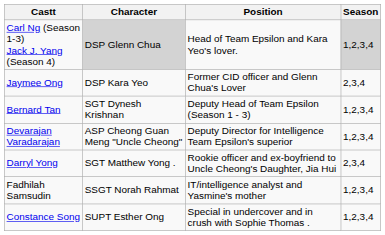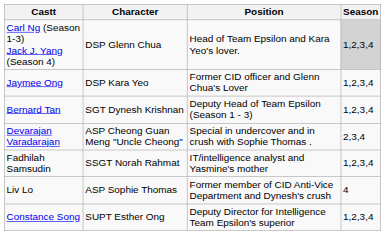Carl Ng (Season 1-3) Jack J. Yang (Season 4) | Character: lightgrey background -> no background
Jaymee Ong | Season: 2,3,4 -> 1,2,3,4
Devarajan Varadarajan | Position: Deputy Director for Intelligence Team Epsilon's superior -> Special in undercover and in crush with Sophie Thomas .
Devarajan Varadarajan | Season: 1,2,3,4 -> 2,3,4
- row: Darryl Yong | SGT Matthew Yong . | Rookie officer and ex-boyfriend to Uncle Cheong's Daughter, Jia Hui | 2,3,4
+ row: Liv Lo | ASP Sophie Thomas | Former member of CID Anti-Vice Department and Dynesh's crush | 4
Constance Song | Position: Special in undercover and in crush with Sophie Thomas . -> Deputy Director for Intelligence Team Epsilon's superior
